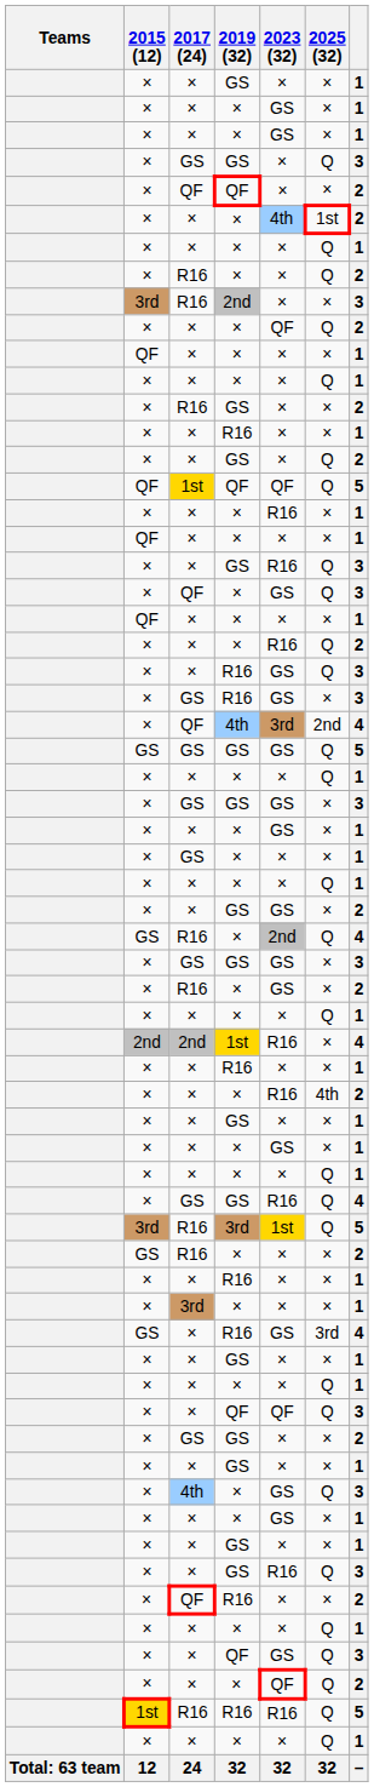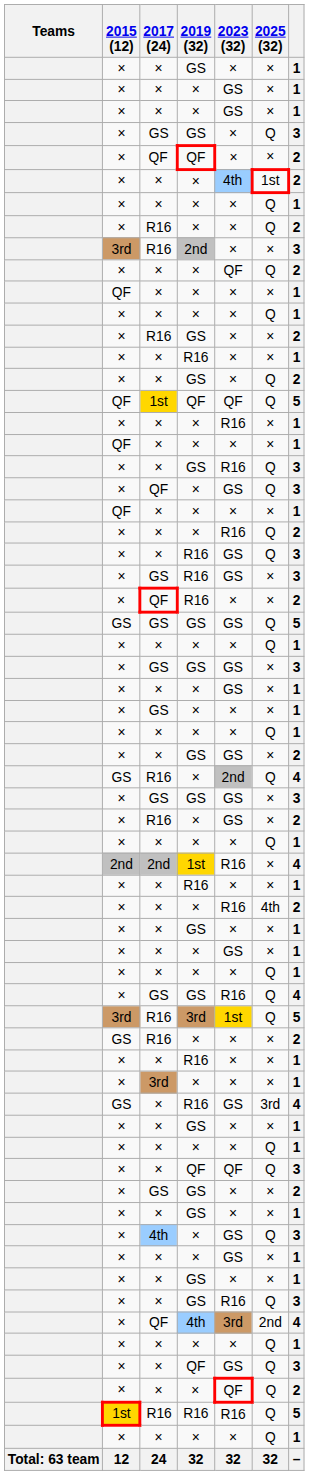rows swapped: QF / 4th <-> QF / R16
